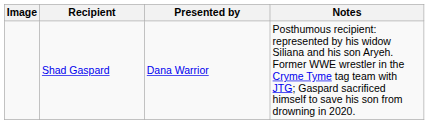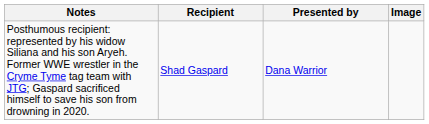columns swapped: Image <-> Notes
